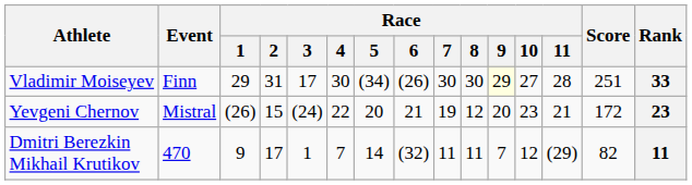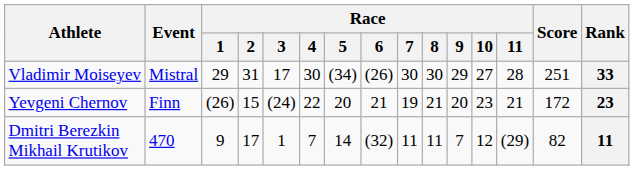Vladimir Moiseyev | Event: Finn -> Mistral
Vladimir Moiseyev | Race / 9: lightyellow background -> no background
Yevgeni Chernov | Event: Mistral -> Finn
Yevgeni Chernov | Race / 8: 12 -> 21
